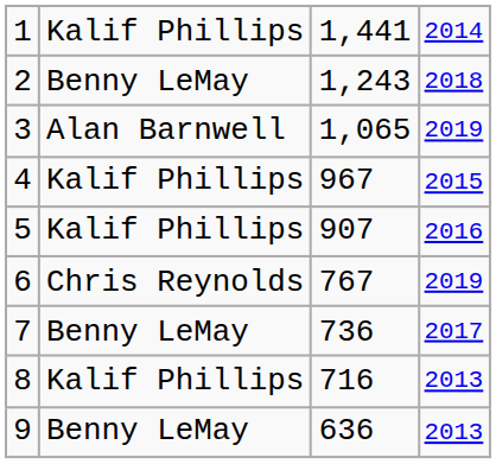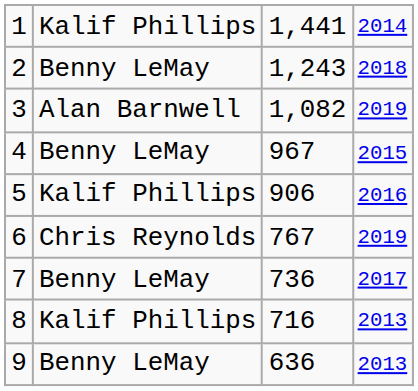3 | column 3: 1,065 -> 1,082
4 | column 2: Kalif Phillips -> Benny LeMay
5 | column 3: 907 -> 906
